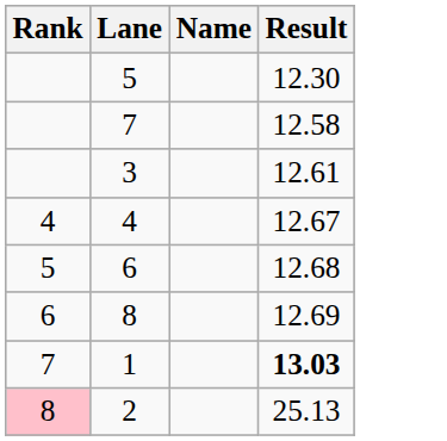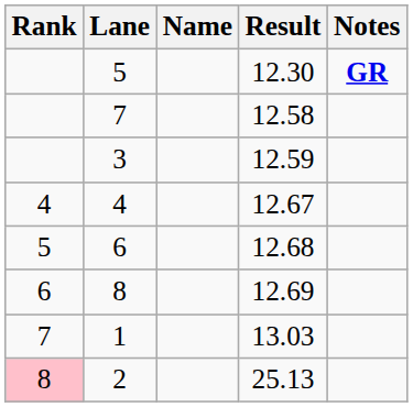+ column: Notes | GR
3 | Result: 12.61 -> 12.59
1 | Result: bold -> normal
